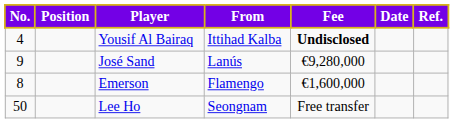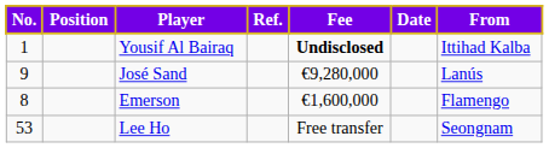columns swapped: From <-> Ref.
Yousif Al Bairaq | No.: 4 -> 1
Lee Ho | No.: 50 -> 53
